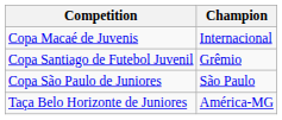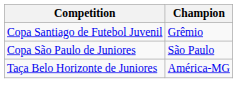- row: Copa Macaé de Juvenis | Internacional
